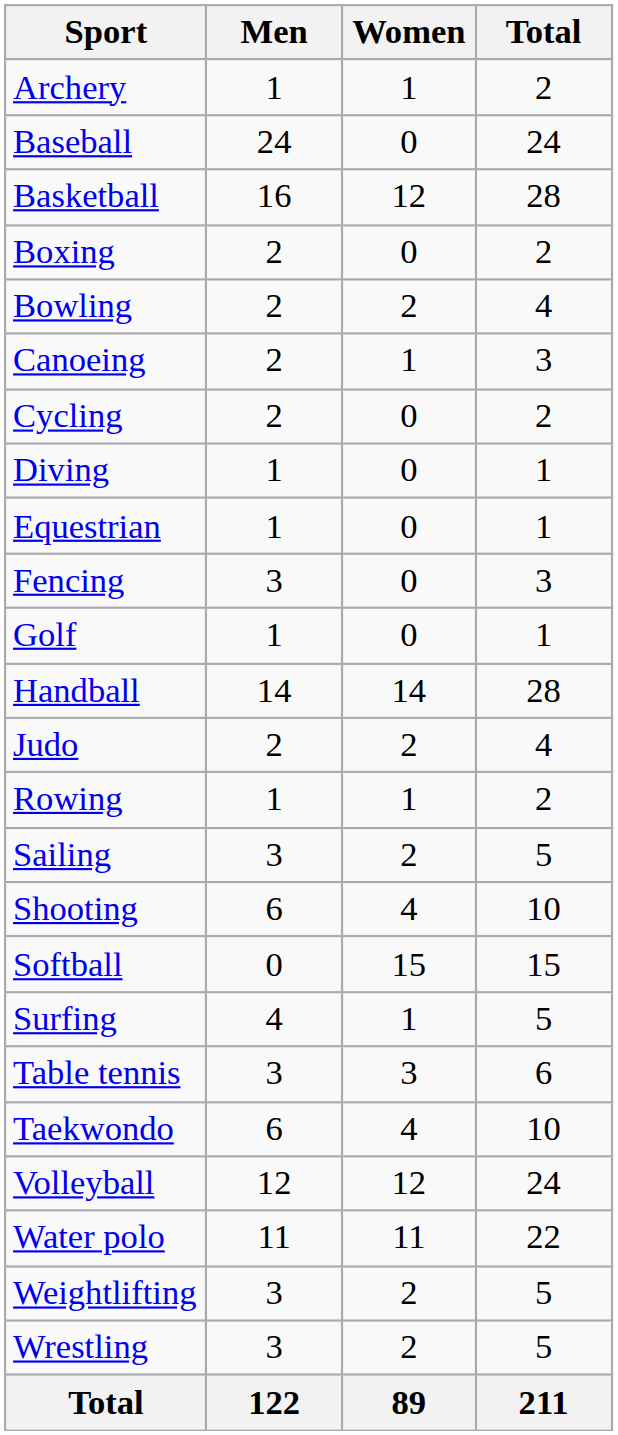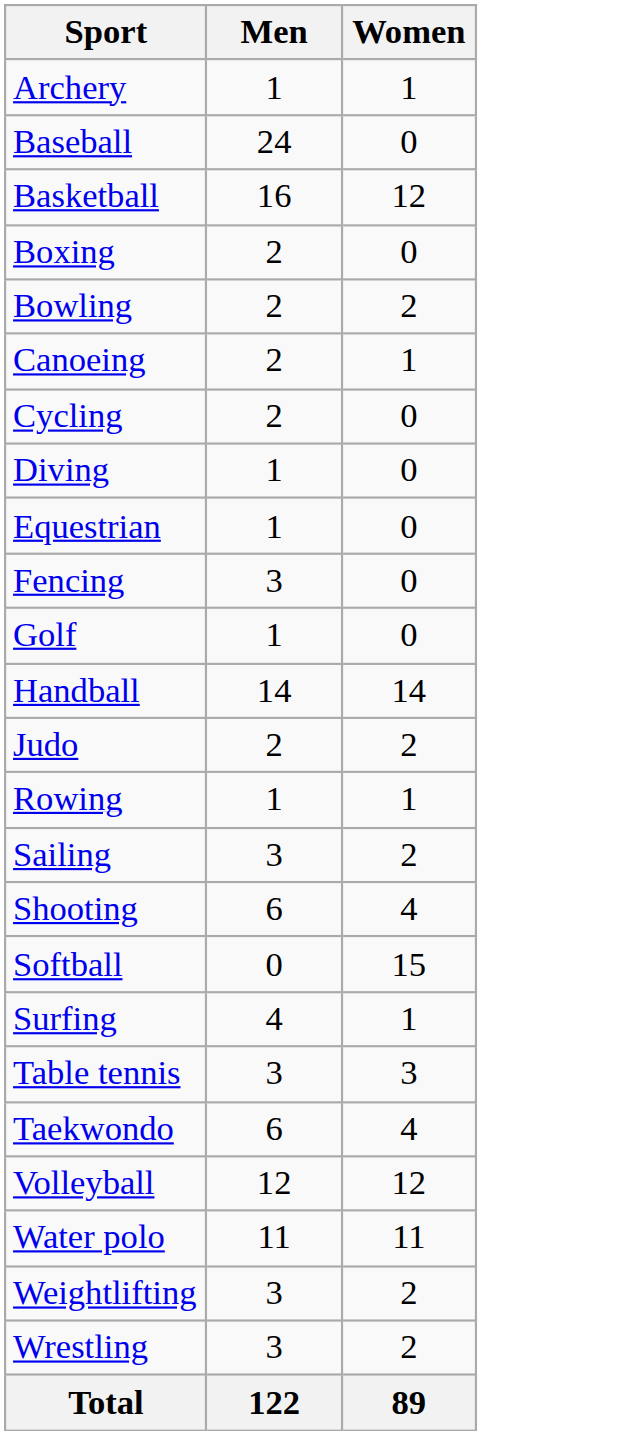- column: Total | 2 | 24 | 28 | 2 | 4 | 3 | 2 | 1 | 1 | 3 | 1 | 28 | 4 | 2 | 5 | 10 | 15 | 5 | 6 | 10 | 24 | 22 | 5 | 5 | 211
